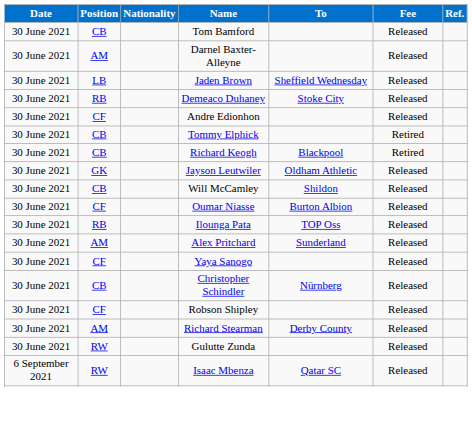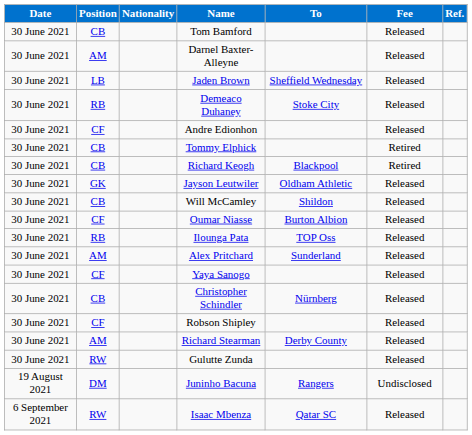+ row: 19 August 2021 | DM | Juninho Bacuna | Rangers | Undisclosed
